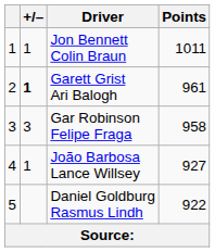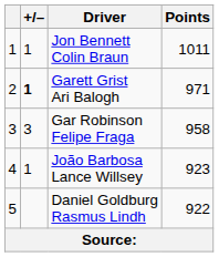Garett Grist Ari Balogh | Points: 961 -> 971
João Barbosa Lance Willsey | Points: 927 -> 923
